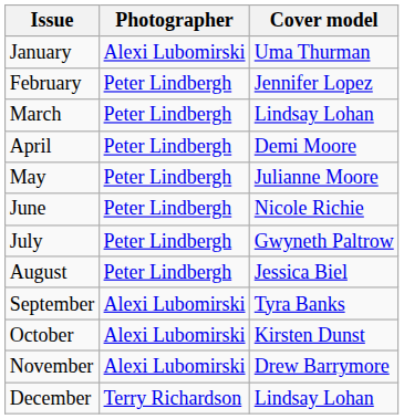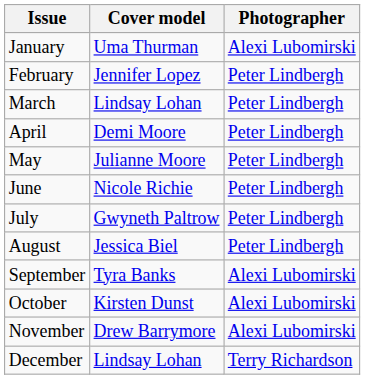columns swapped: Cover model <-> Photographer
